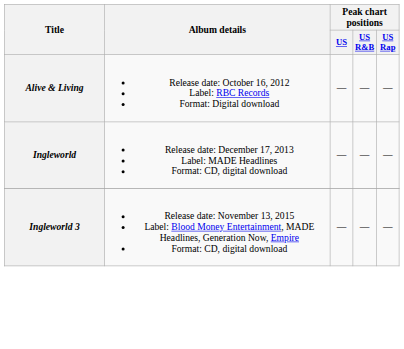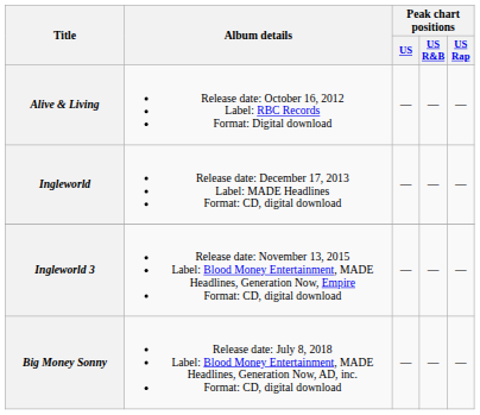+ row: Big Money Sonny | Release date: July 8, 2018 Label: Blood Money Entertainment, MADE Headlines, Generation Now, AD, inc. Format: CD, digital download | — | — | —
